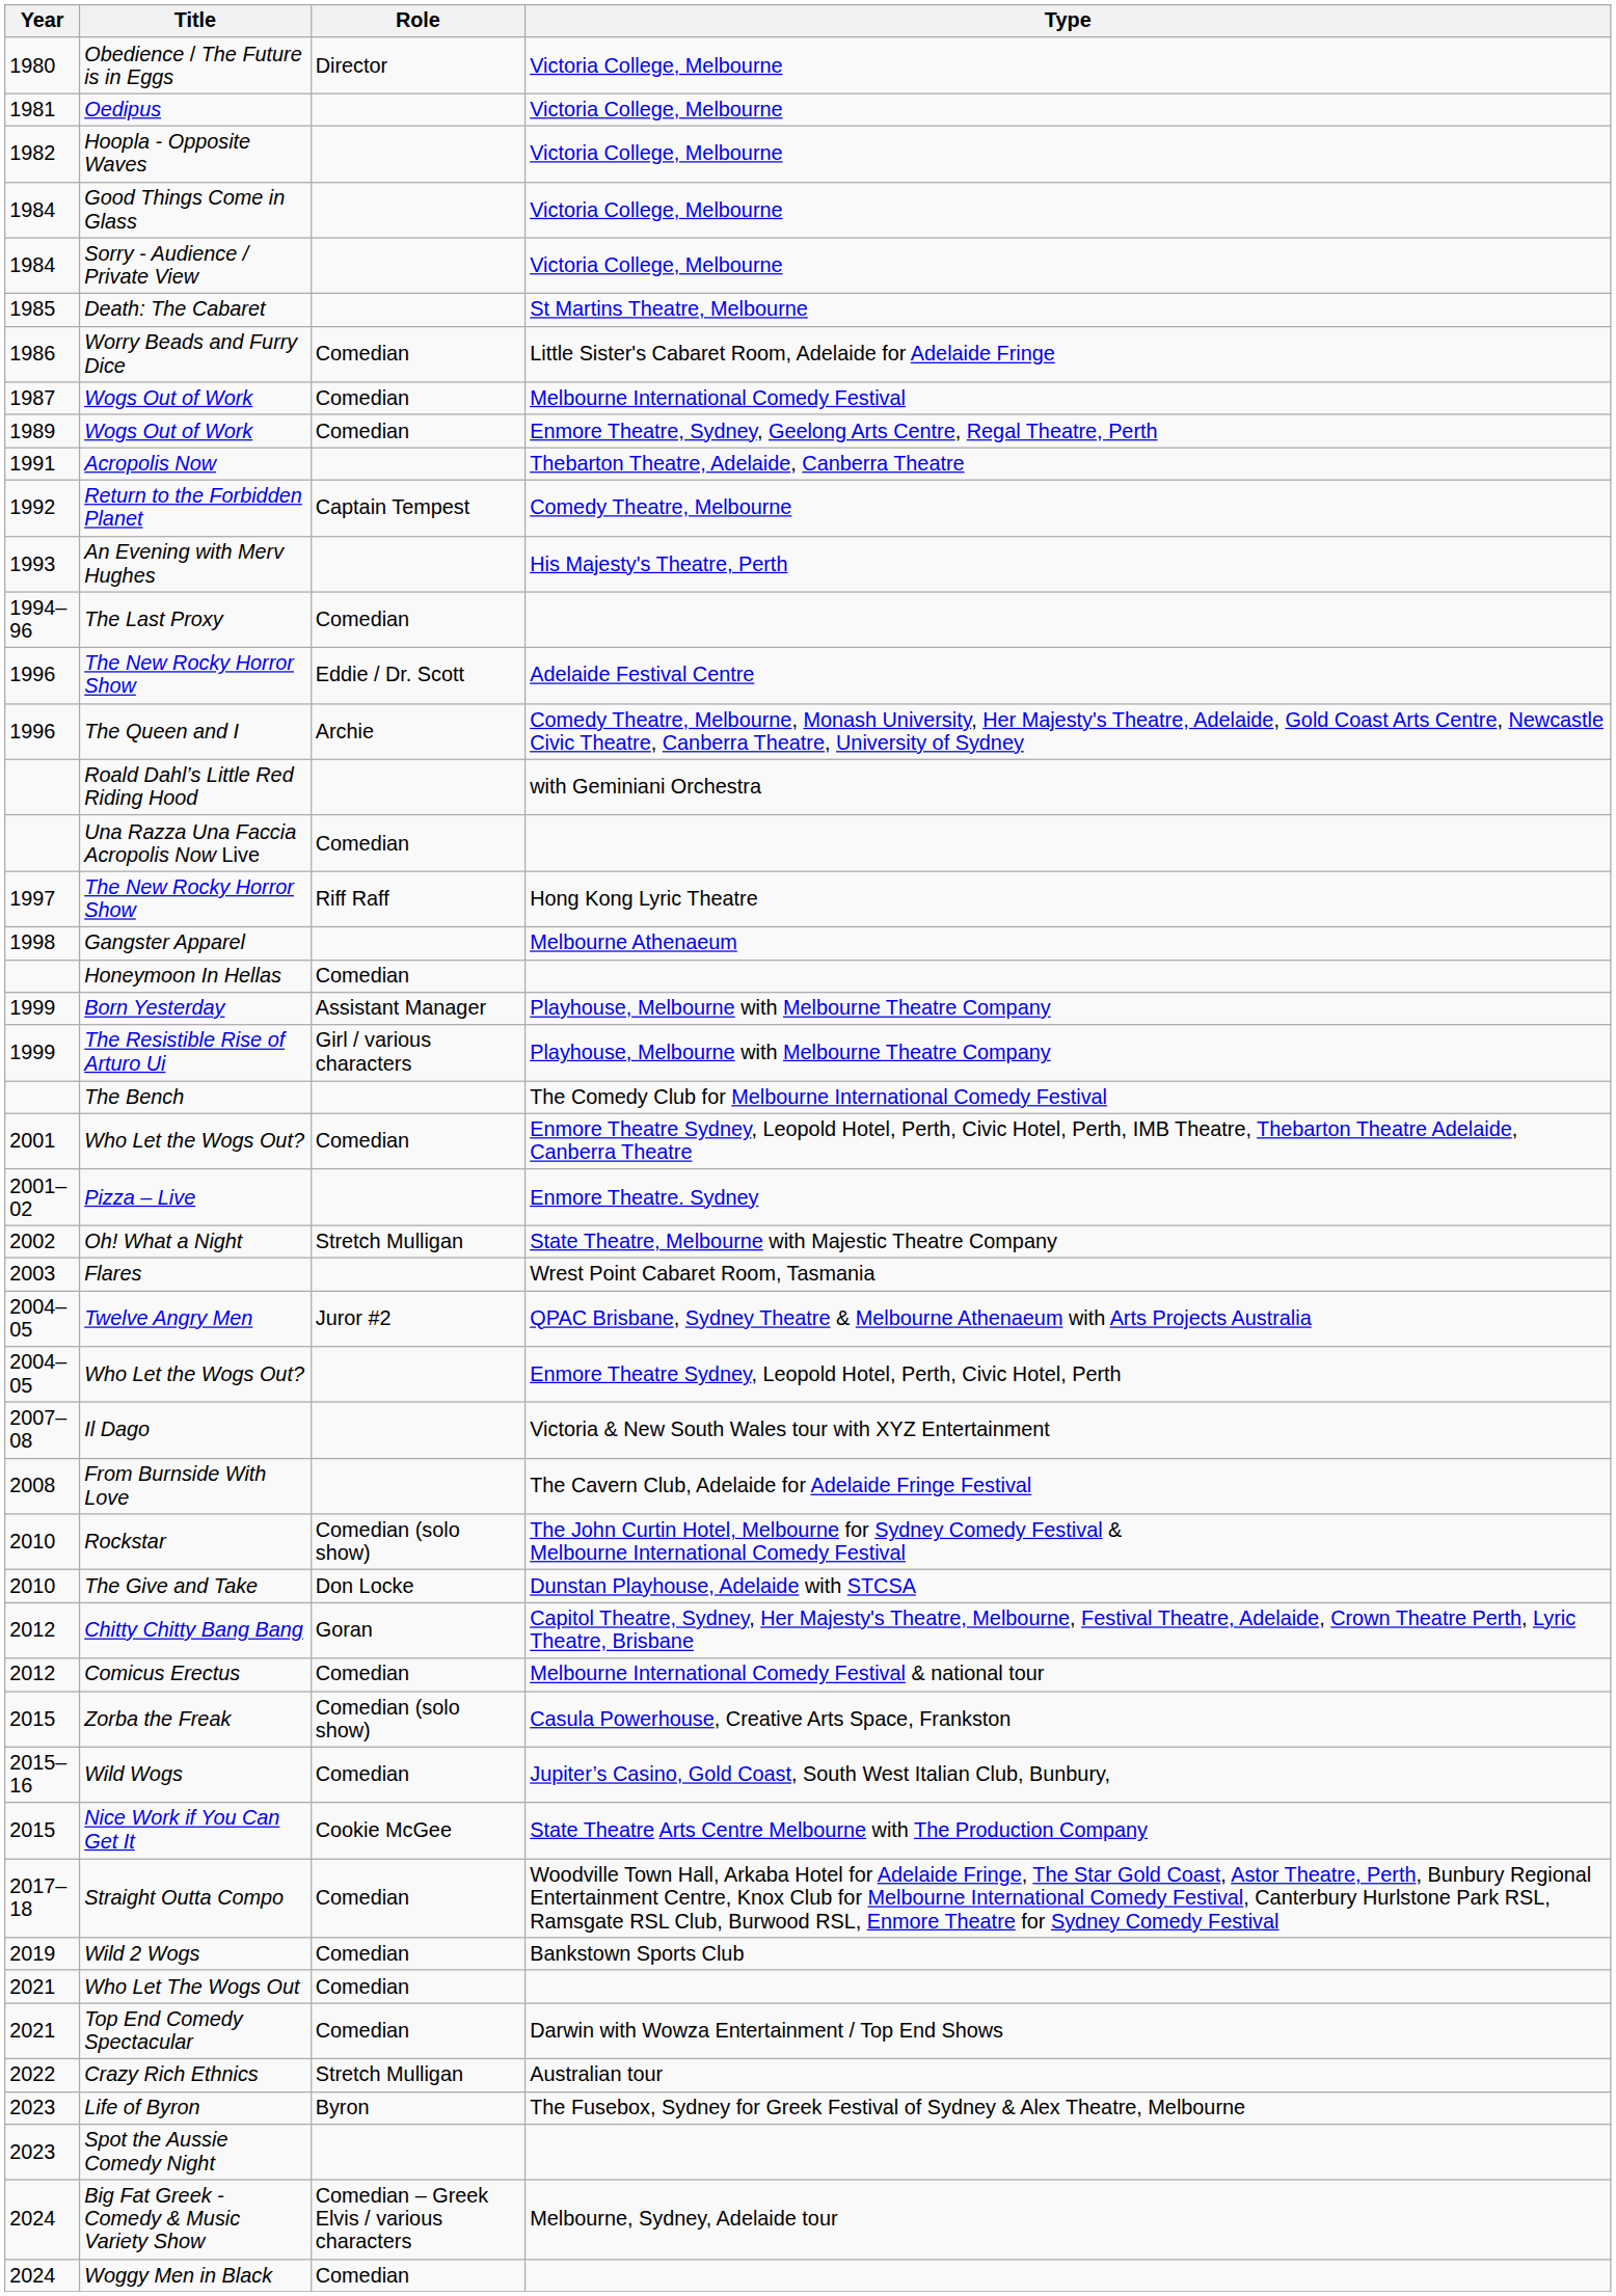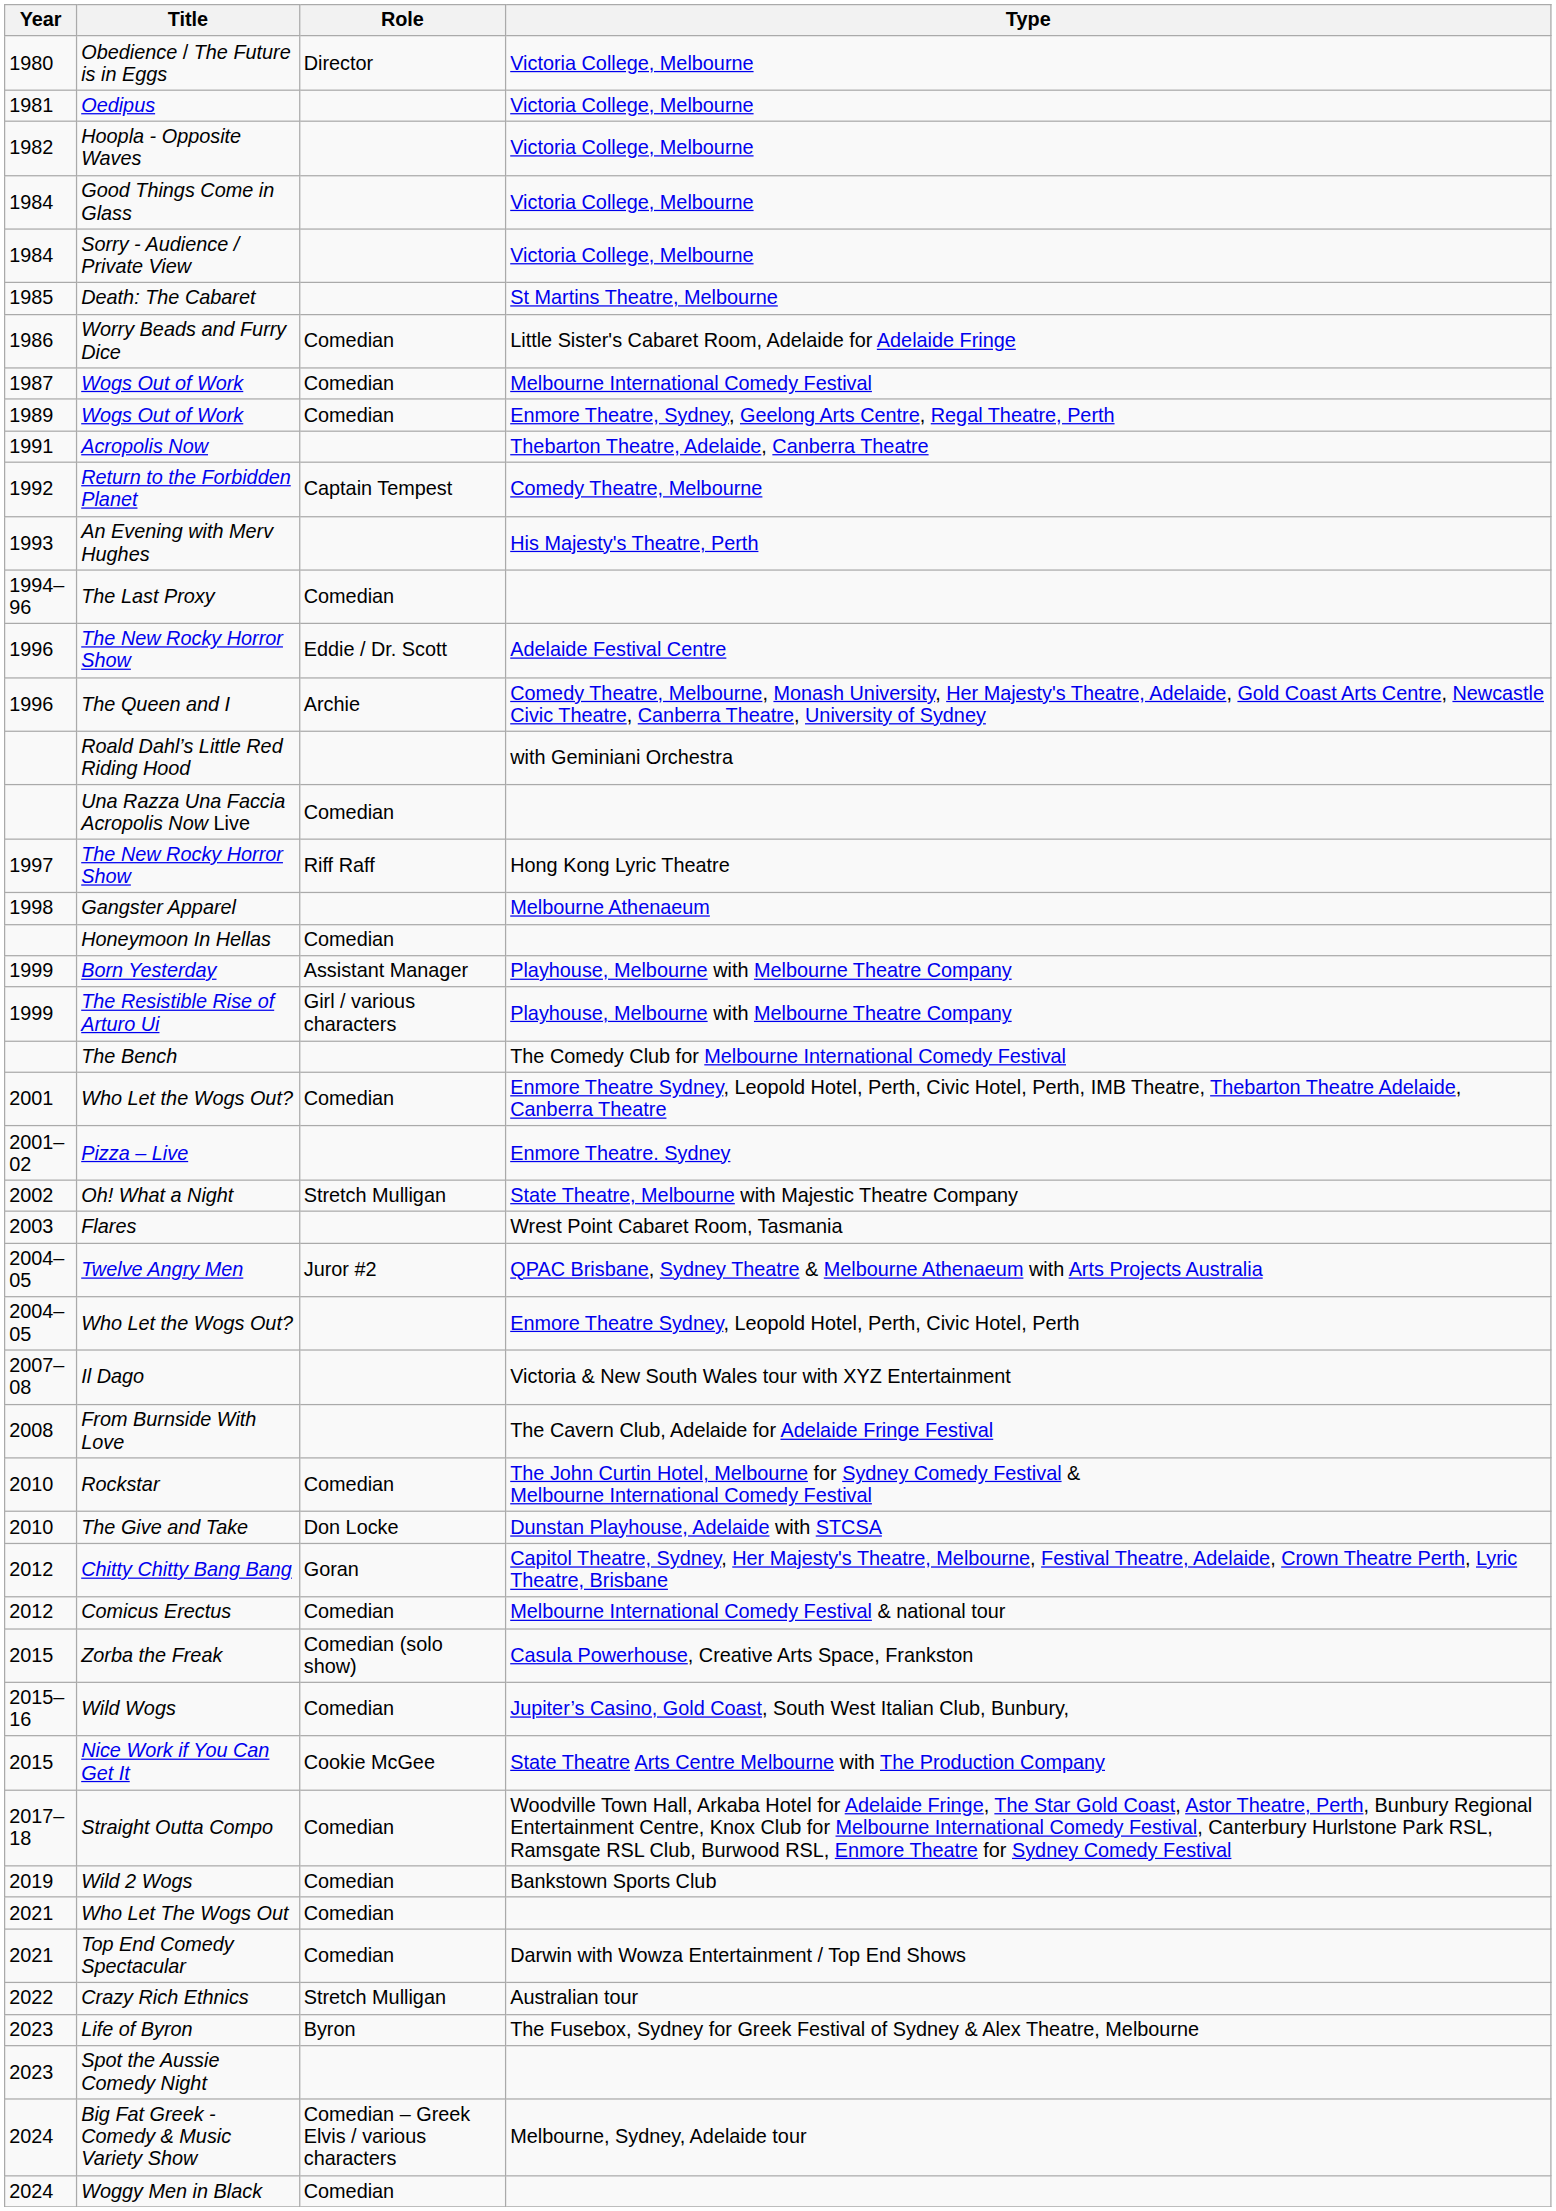Rockstar | Role: Comedian (solo show) -> Comedian
